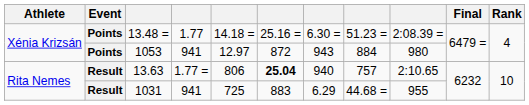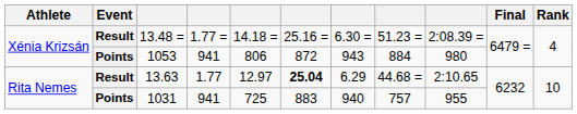13.48 = | Event: Points -> Result
13.48 = | column 4: 1.77 -> 1.77 =
1053 | column 5: 12.97 -> 806
13.63 | column 4: 1.77 = -> 1.77
13.63 | column 5: 806 -> 12.97
13.63 | column 7: 940 -> 6.29
13.63 | column 8: 757 -> 44.68 =
1031 | Event: Result -> Points
1031 | column 7: 6.29 -> 940
1031 | column 8: 44.68 = -> 757
